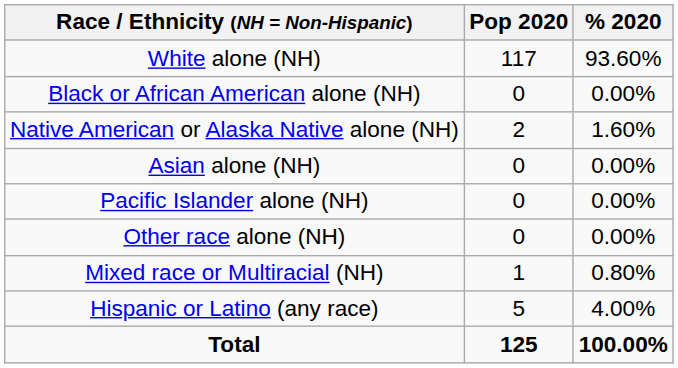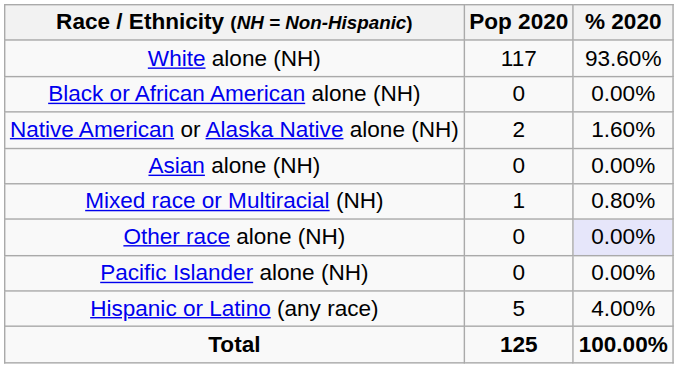rows swapped: Pacific Islander alone (NH) <-> Mixed race or Multiracial (NH)
Other race alone (NH) | % 2020: no background -> lavender background
